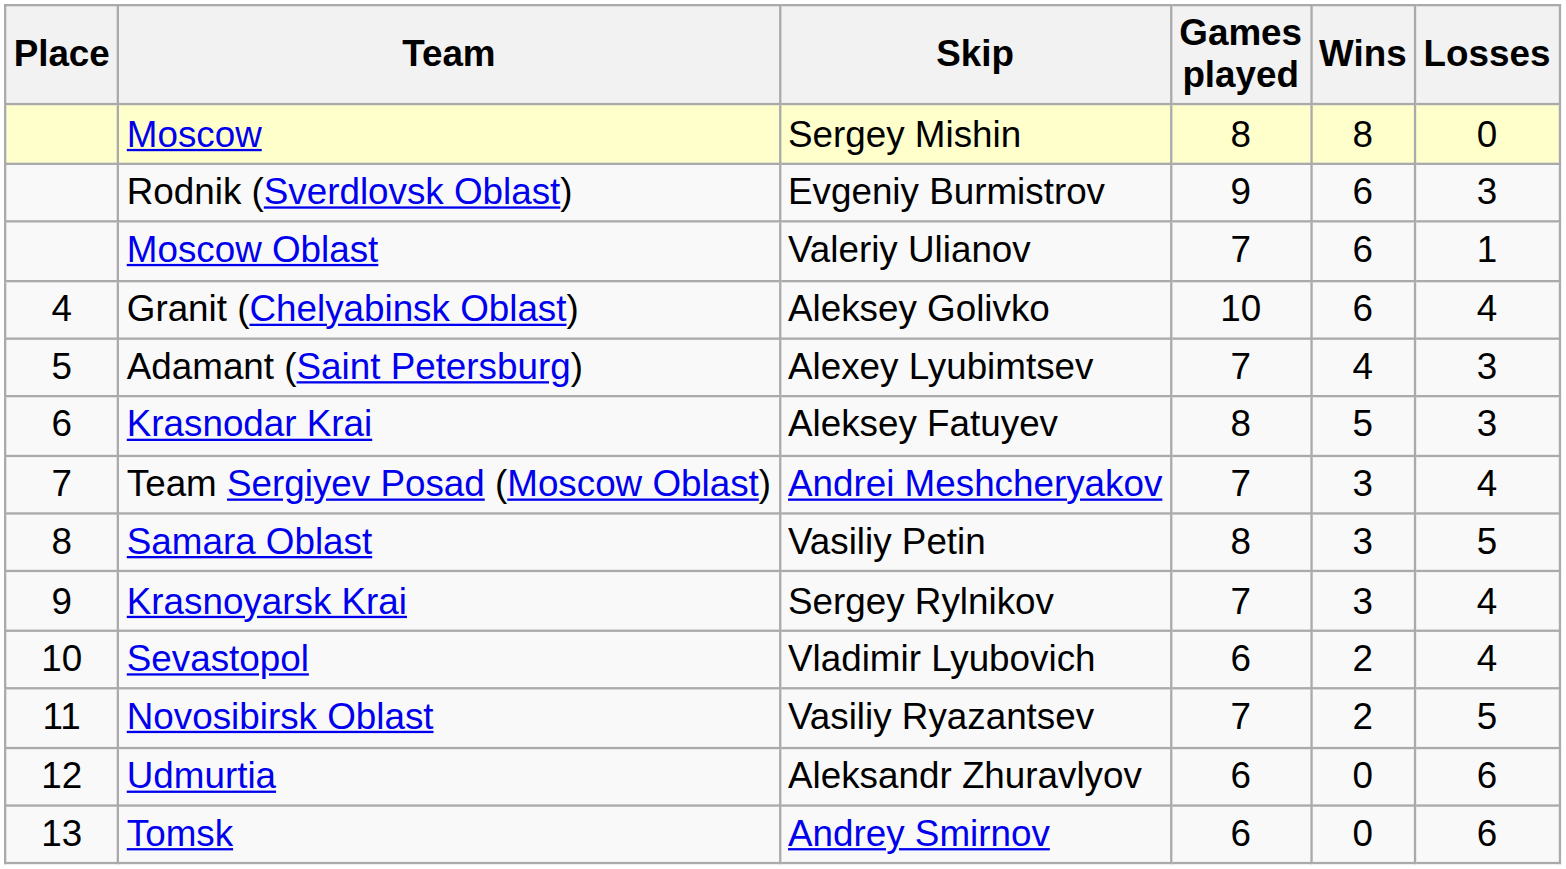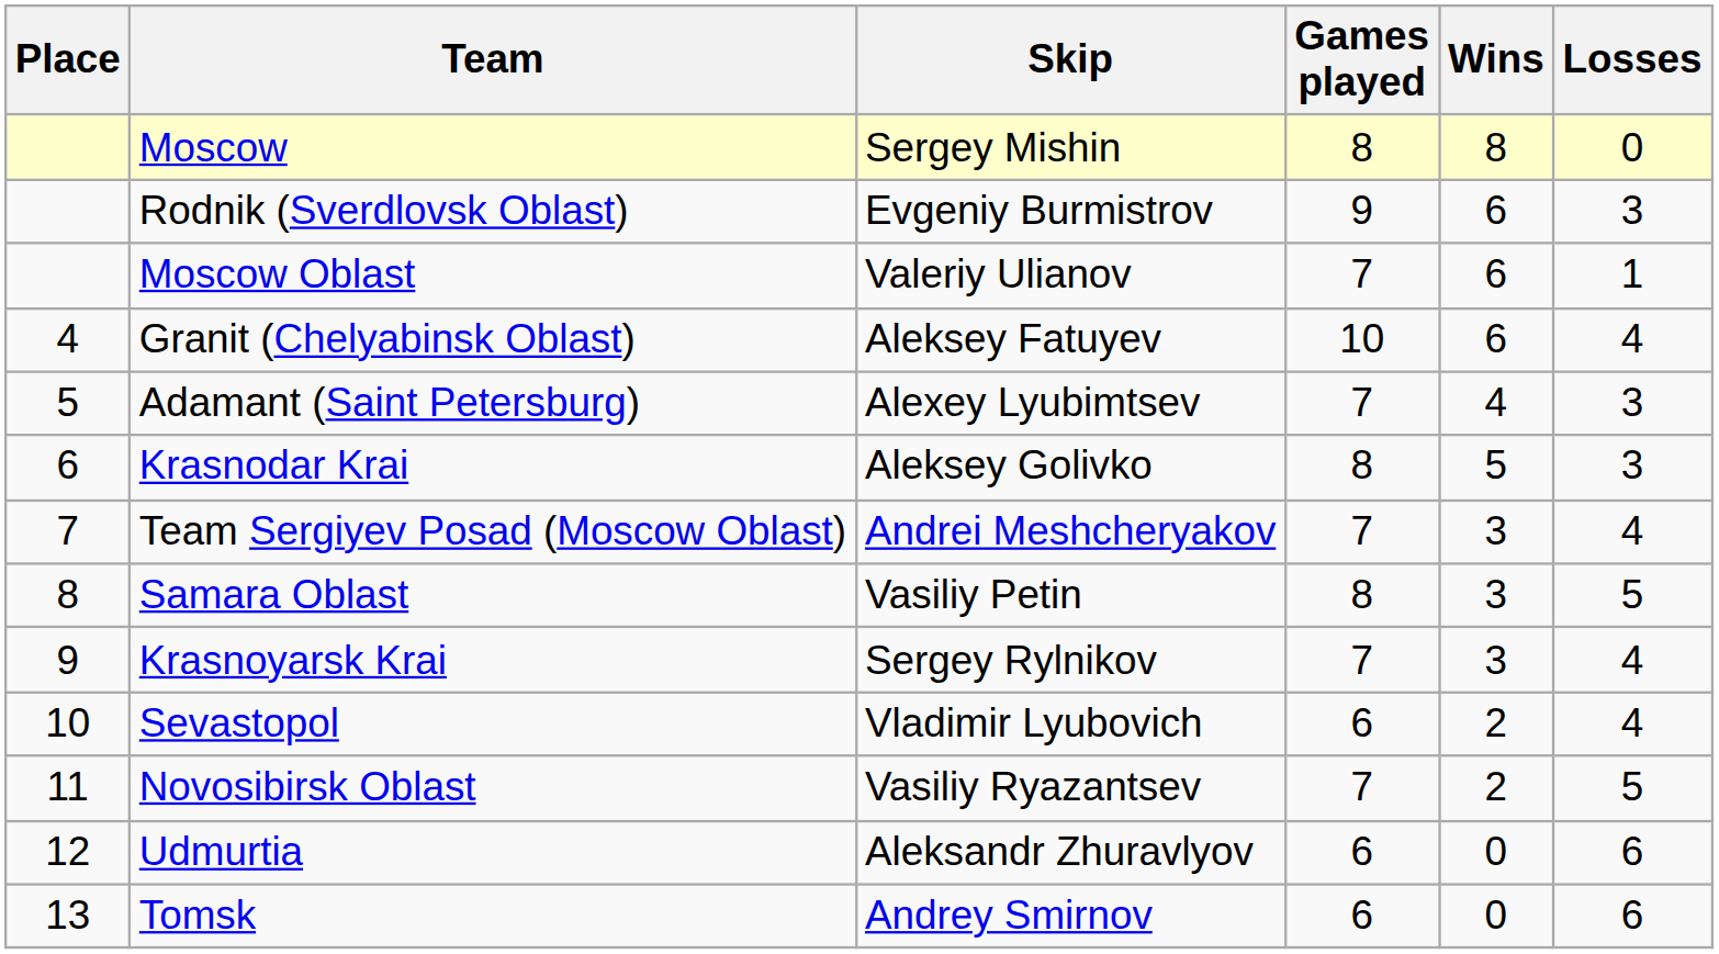Granit (Chelyabinsk Oblast) | Skip: Aleksey Golivko -> Aleksey Fatuyev
Krasnodar Krai | Skip: Aleksey Fatuyev -> Aleksey Golivko
